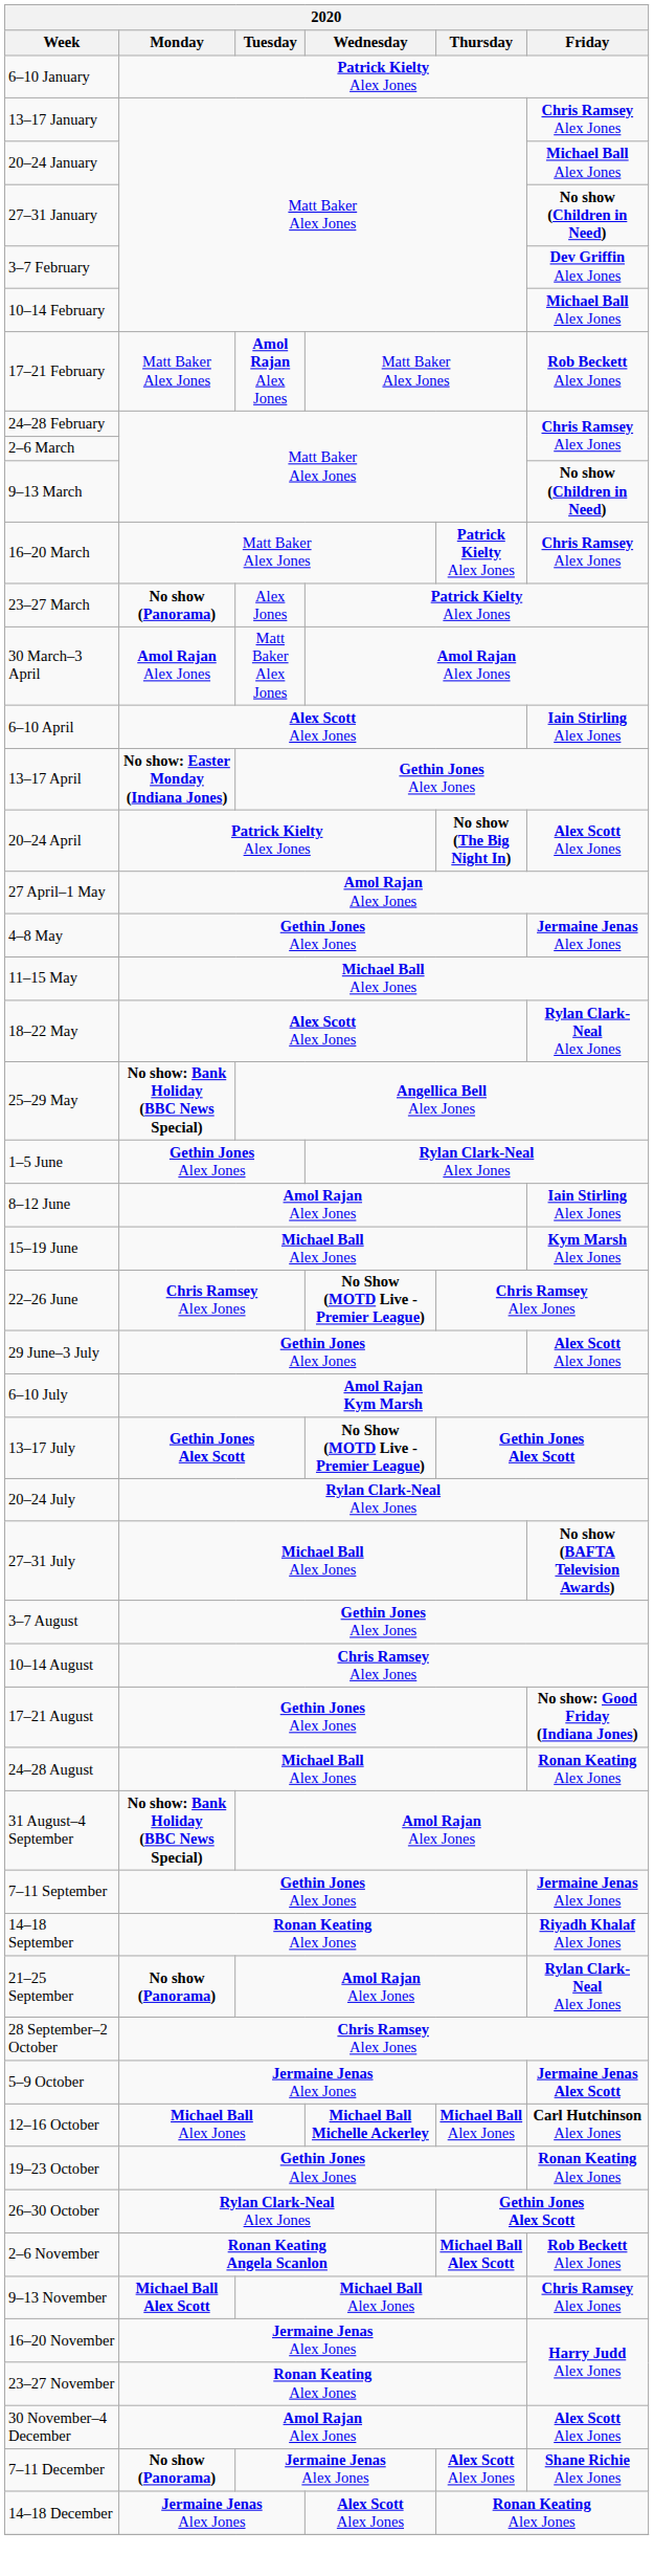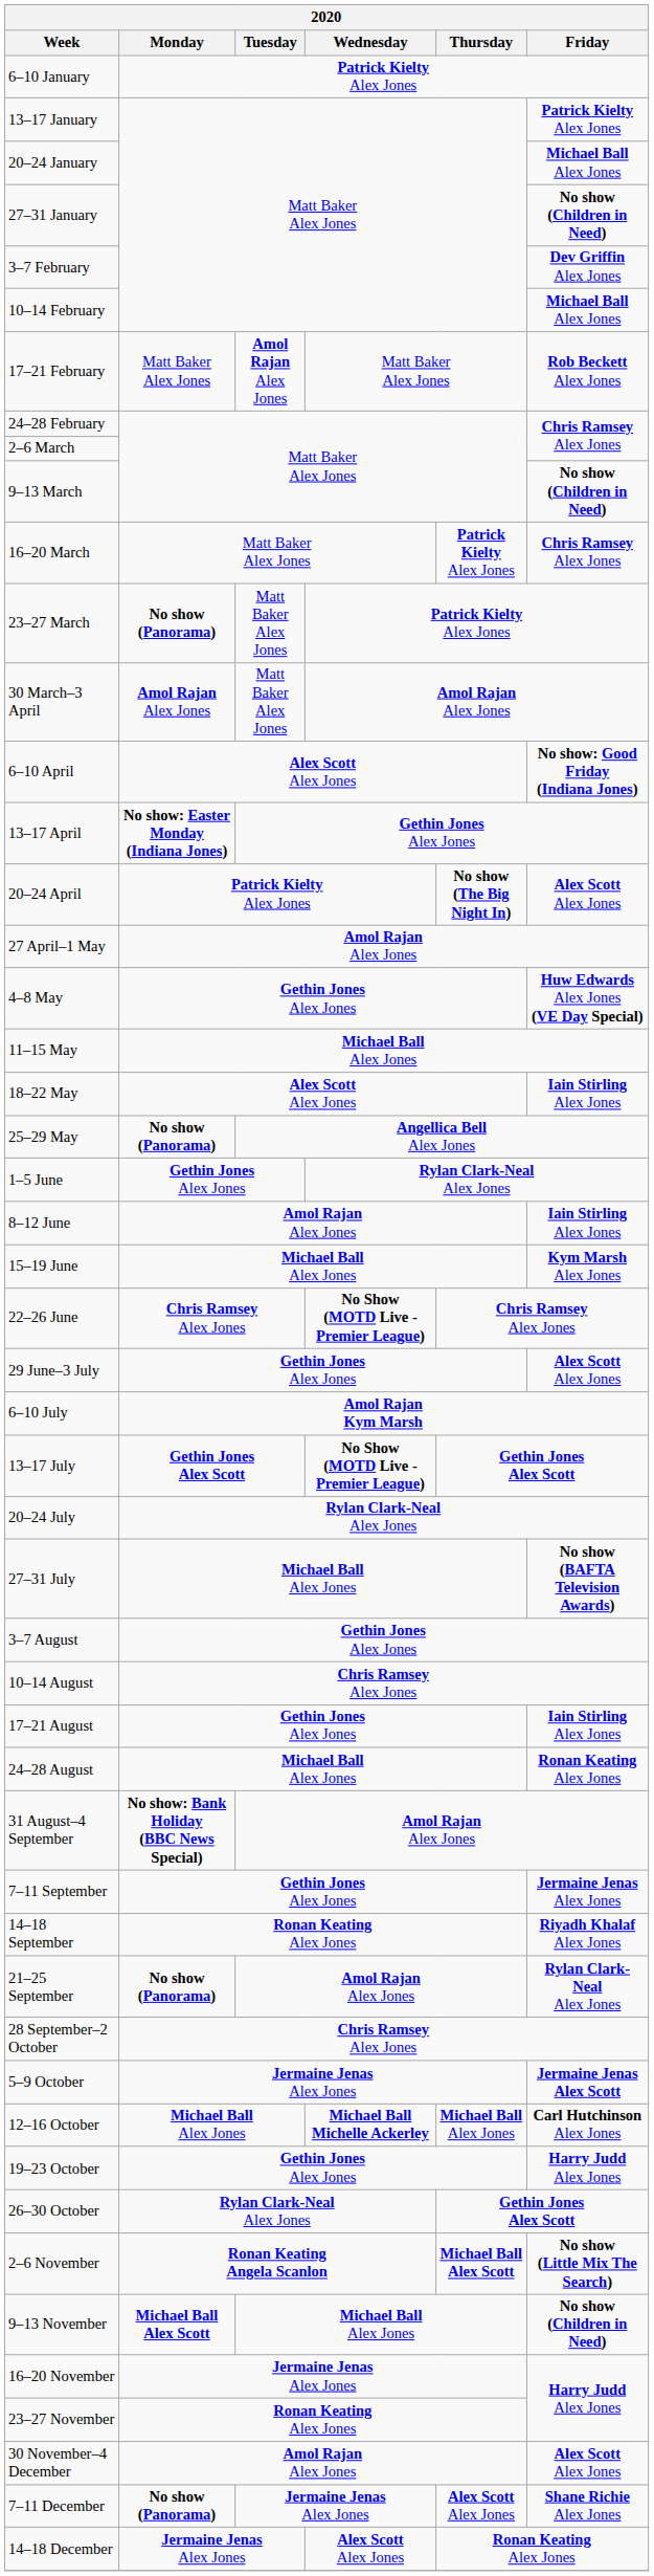13–17 January | Friday: Chris Ramsey Alex Jones -> Patrick Kielty Alex Jones
23–27 March | Tuesday: Alex Jones -> Matt Baker Alex Jones
6–10 April | Friday: Iain Stirling Alex Jones -> No show: Good Friday (Indiana Jones)
4–8 May | Friday: Jermaine Jenas Alex Jones -> Huw Edwards Alex Jones (VE Day Special)
18–22 May | Friday: Rylan Clark-Neal Alex Jones -> Iain Stirling Alex Jones
25–29 May | Monday: No show: Bank Holiday (BBC News Special) -> No show (Panorama)
17–21 August | Friday: No show: Good Friday (Indiana Jones) -> Iain Stirling Alex Jones
19–23 October | Friday: Ronan Keating Alex Jones -> Harry Judd Alex Jones
2–6 November | Friday: Rob Beckett Alex Jones -> No show (Little Mix The Search)
9–13 November | Friday: Chris Ramsey Alex Jones -> No show (Children in Need)
